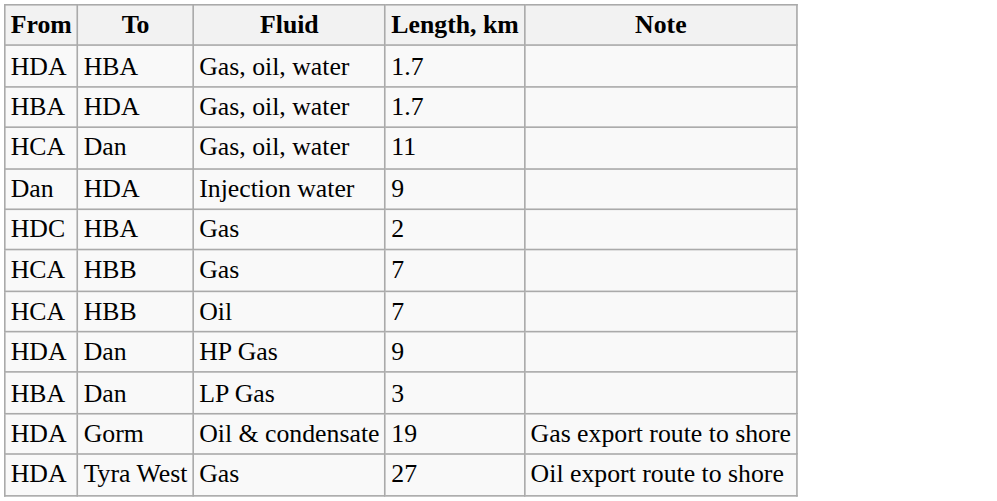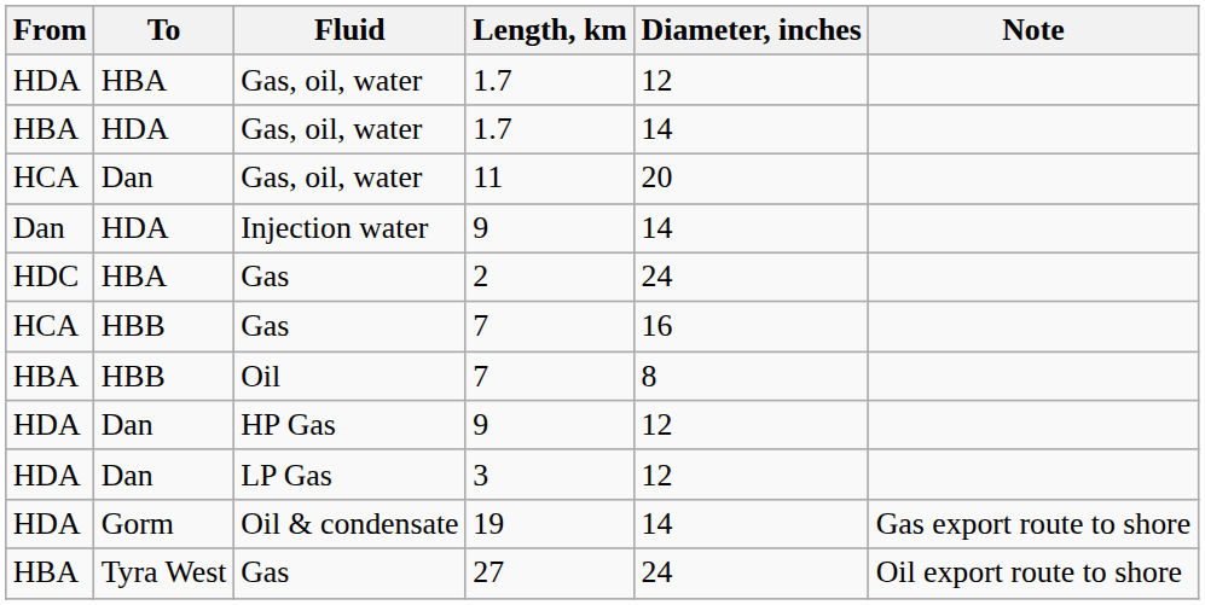+ column: Diameter, inches | 12 | 14 | 20 | 14 | 24 | 16 | 8 | 12 | 12 | 14 | 24
Oil | From: HCA -> HBA
LP Gas | From: HBA -> HDA
Tyra West / Gas | From: HDA -> HBA
